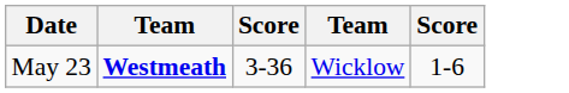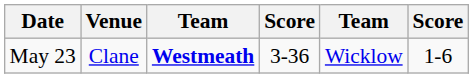+ column: Venue | Clane
